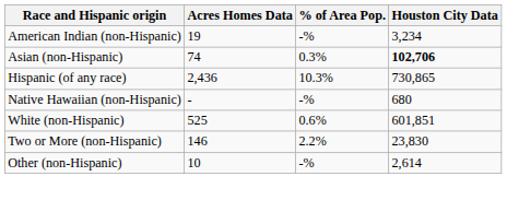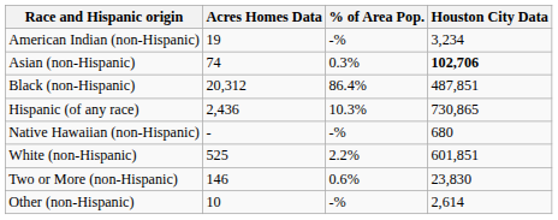+ row: Black (non-Hispanic) | 20,312 | 86.4% | 487,851
White (non-Hispanic) | % of Area Pop.: 0.6% -> 2.2%
Two or More (non-Hispanic) | % of Area Pop.: 2.2% -> 0.6%
